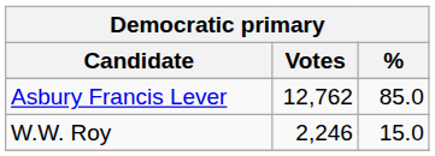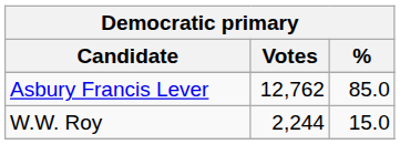W.W. Roy | Votes: 2,246 -> 2,244
